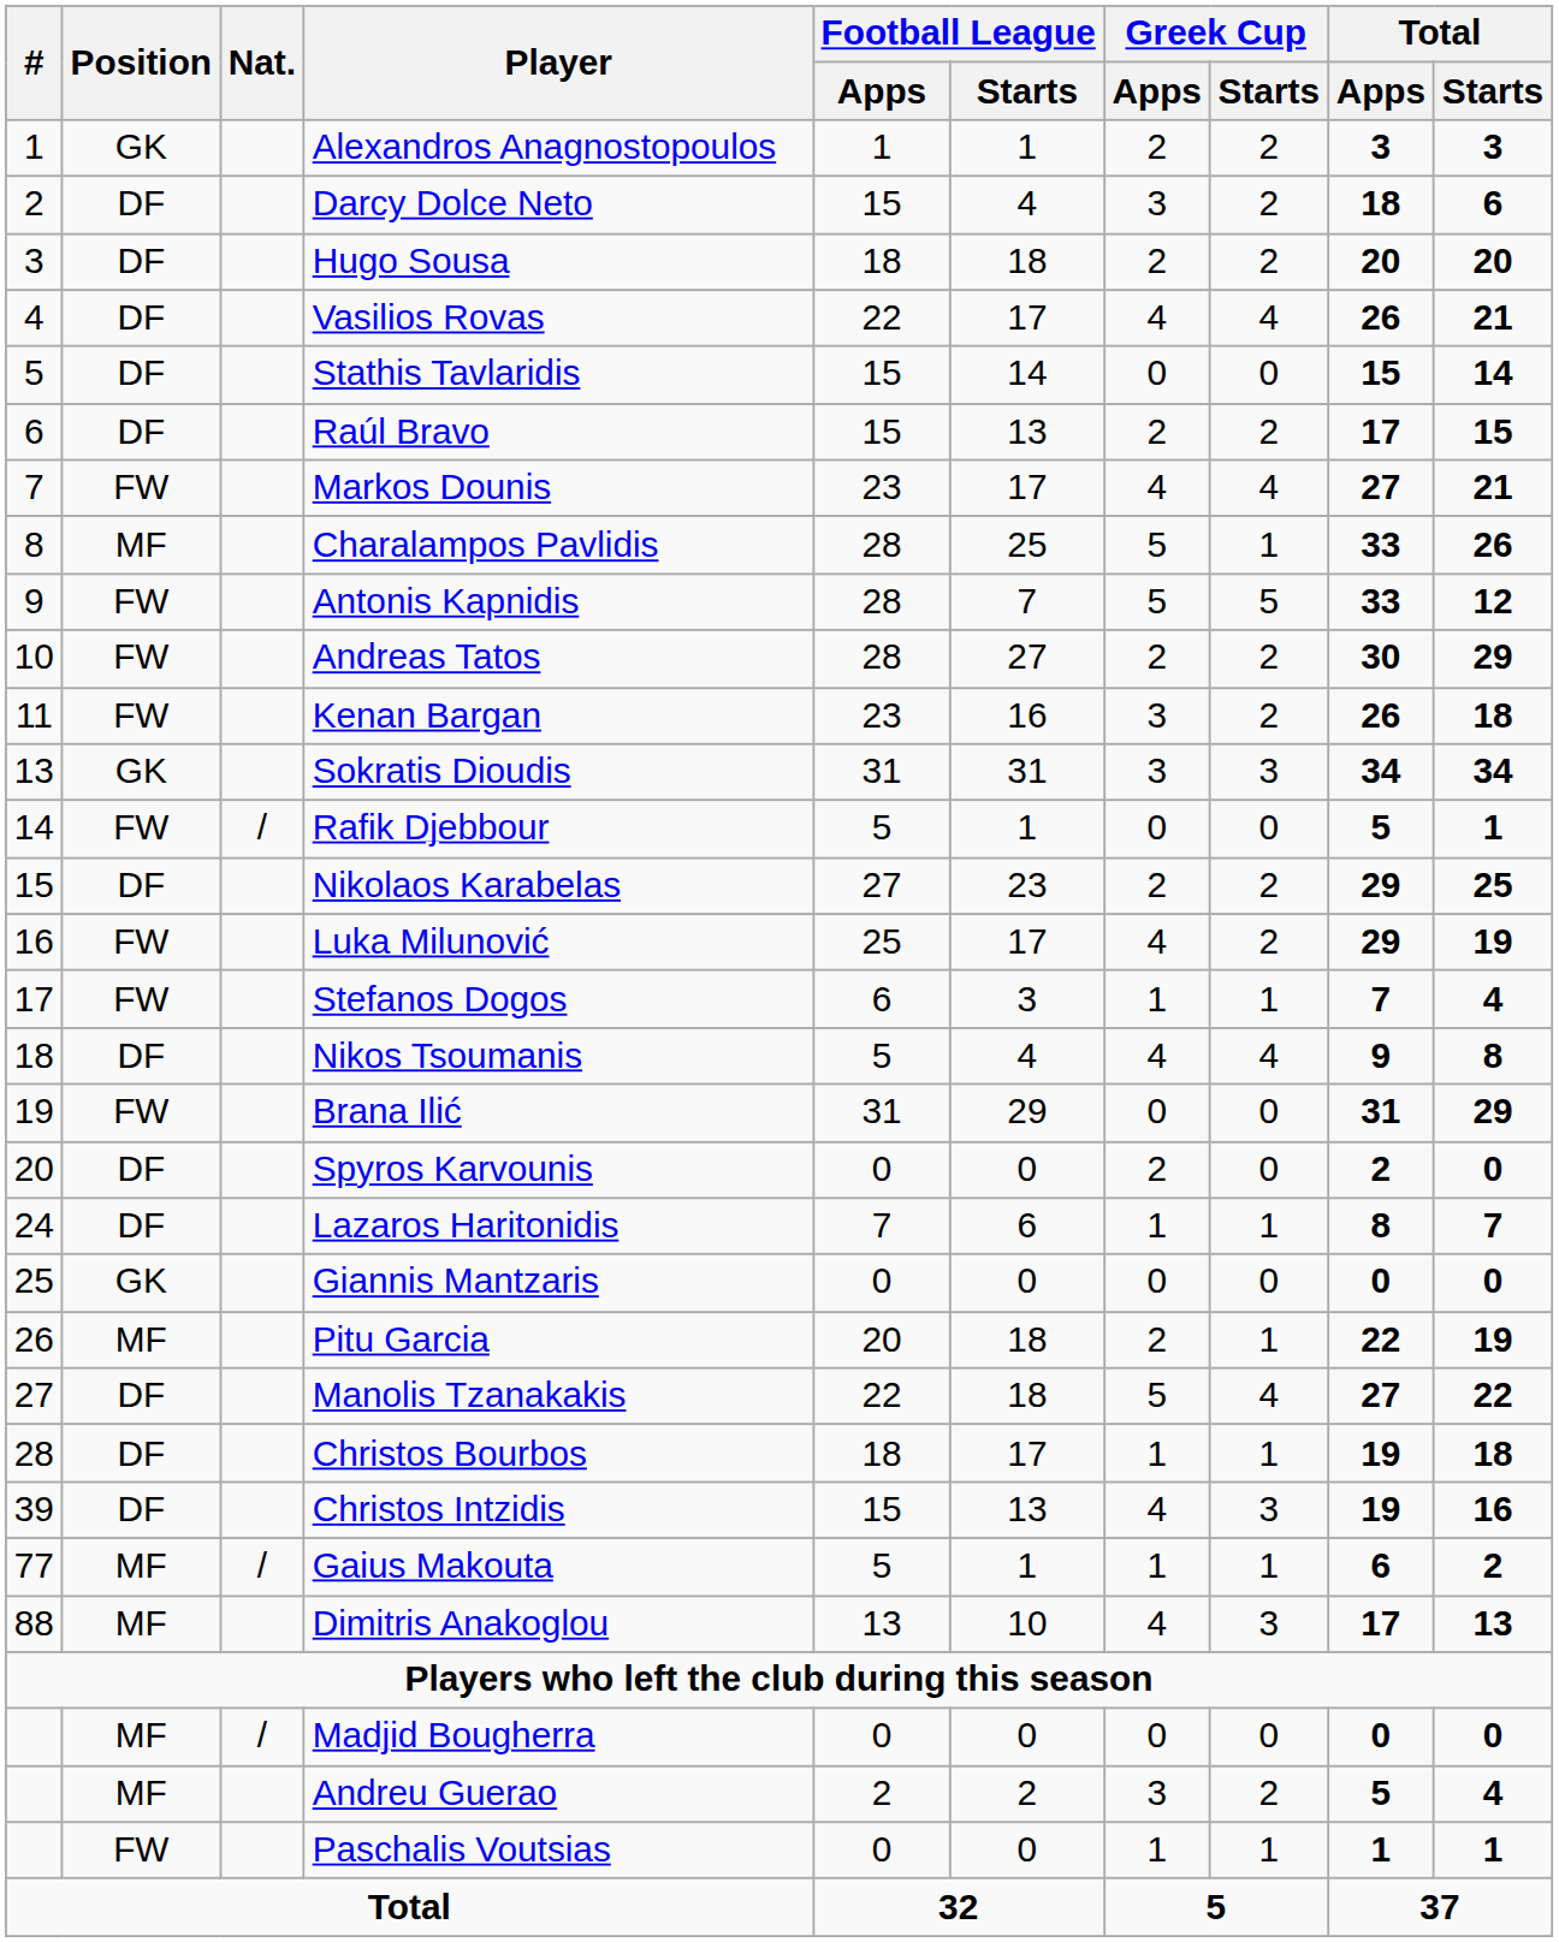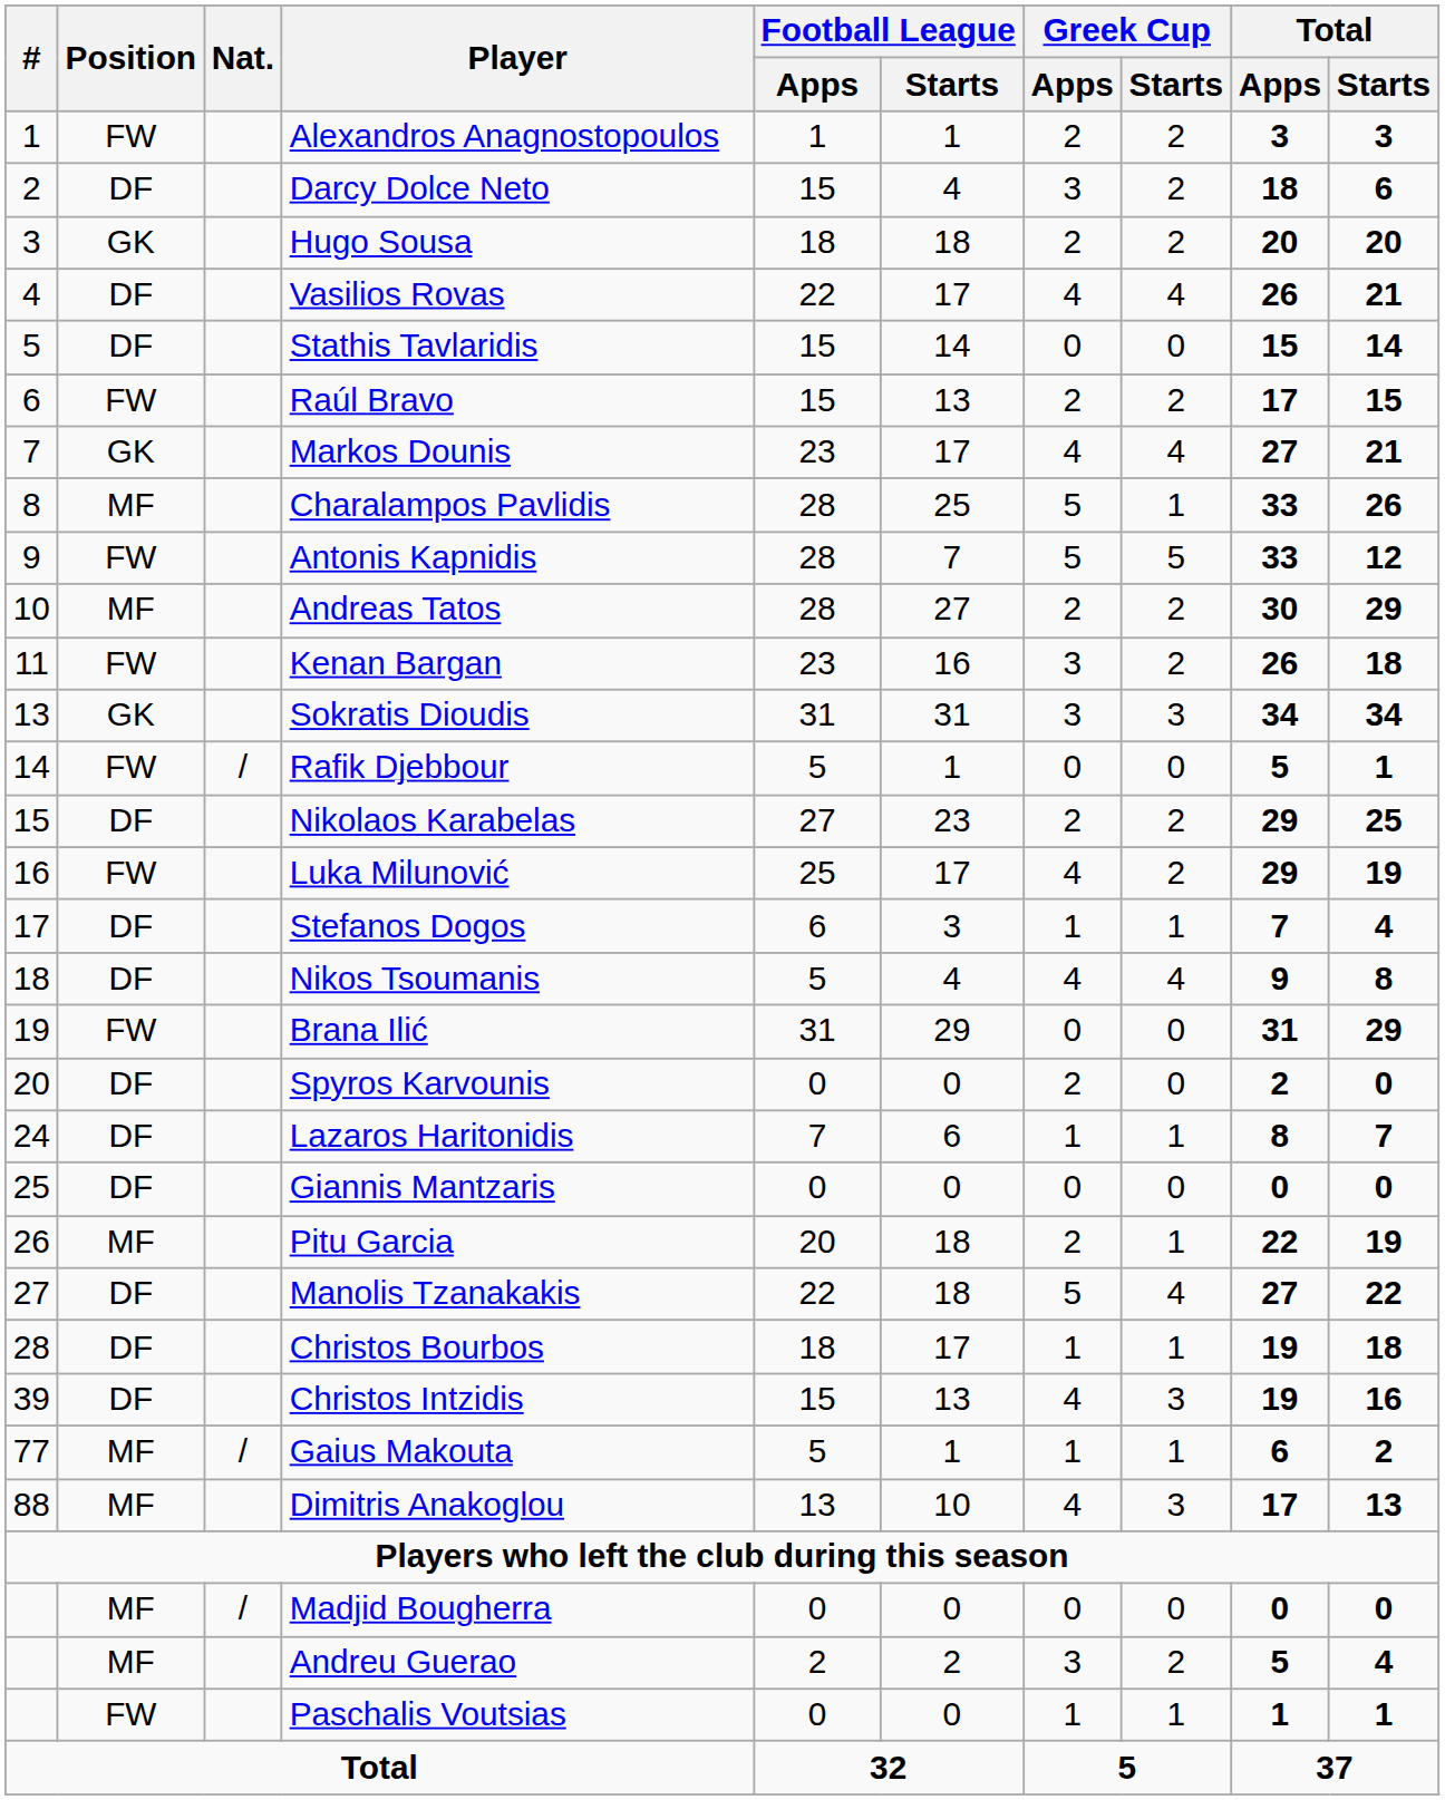Alexandros Anagnostopoulos | Position: GK -> FW
Hugo Sousa | Position: DF -> GK
Raúl Bravo | Position: DF -> FW
Markos Dounis | Position: FW -> GK
Andreas Tatos | Position: FW -> MF
Stefanos Dogos | Position: FW -> DF
Giannis Mantzaris | Position: GK -> DF
